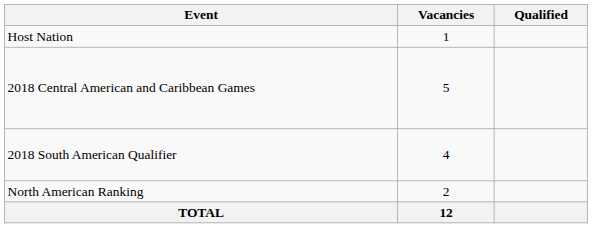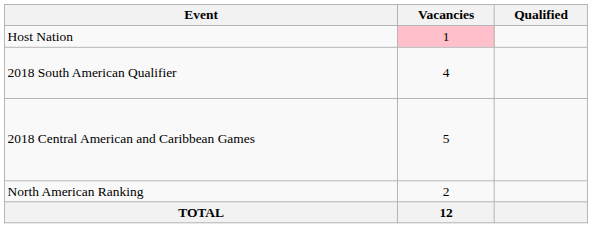Host Nation | Vacancies: no background -> pink background
rows swapped: 2018 Central American and Caribbean Games <-> 2018 South American Qualifier
